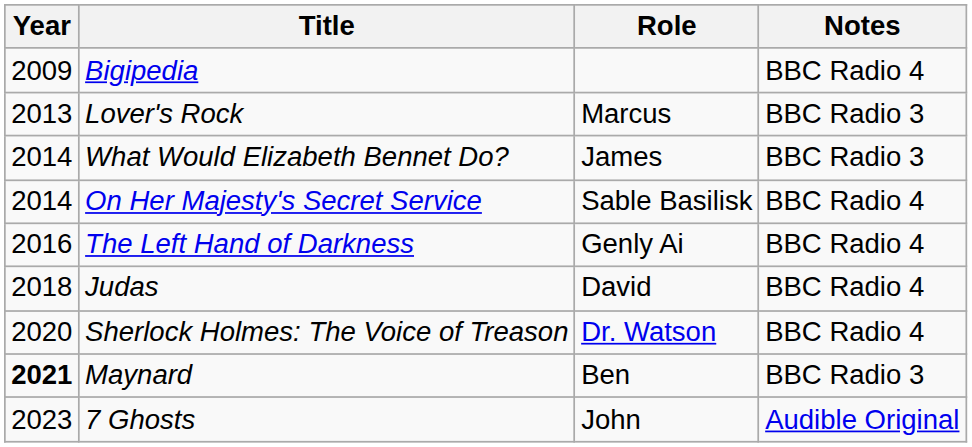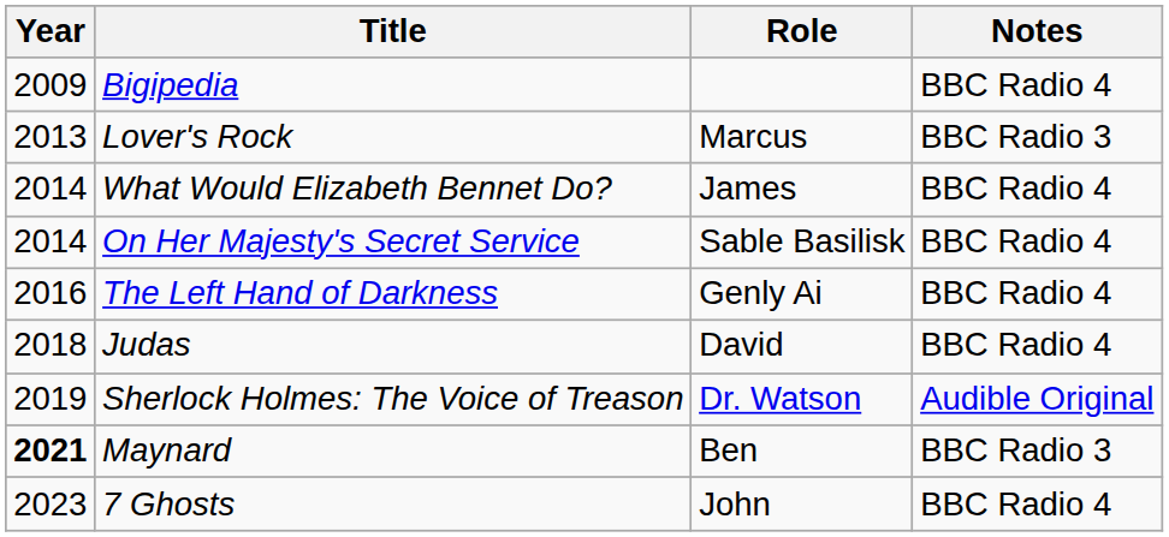What Would Elizabeth Bennet Do? | Notes: BBC Radio 3 -> BBC Radio 4
Sherlock Holmes: The Voice of Treason | Year: 2020 -> 2019
Sherlock Holmes: The Voice of Treason | Notes: BBC Radio 4 -> Audible Original
7 Ghosts | Notes: Audible Original -> BBC Radio 4
